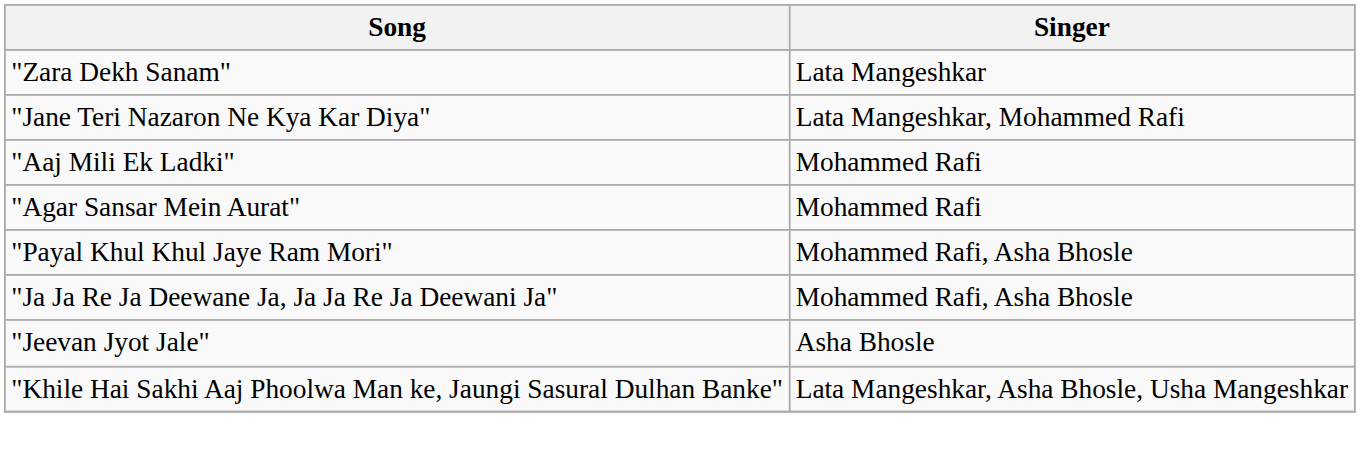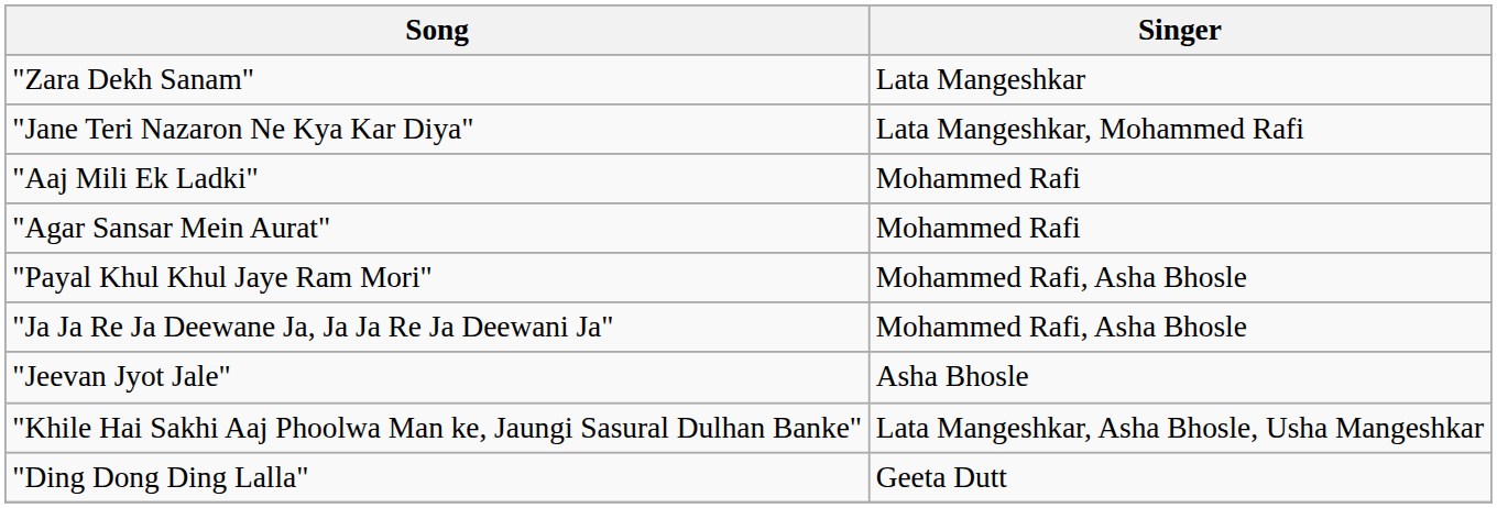+ row: "Ding Dong Ding Lalla" | Geeta Dutt
